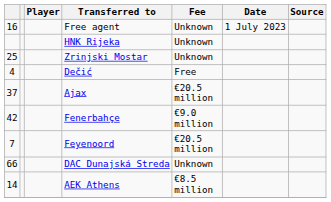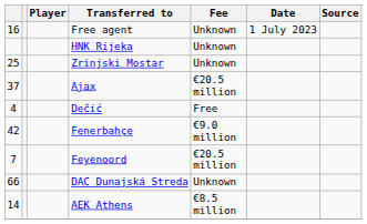rows swapped: Dečić <-> Ajax
